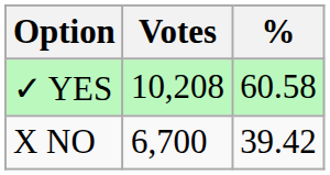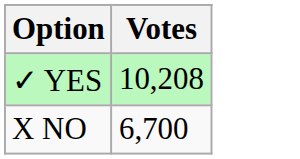- column: % | 60.58 | 39.42
